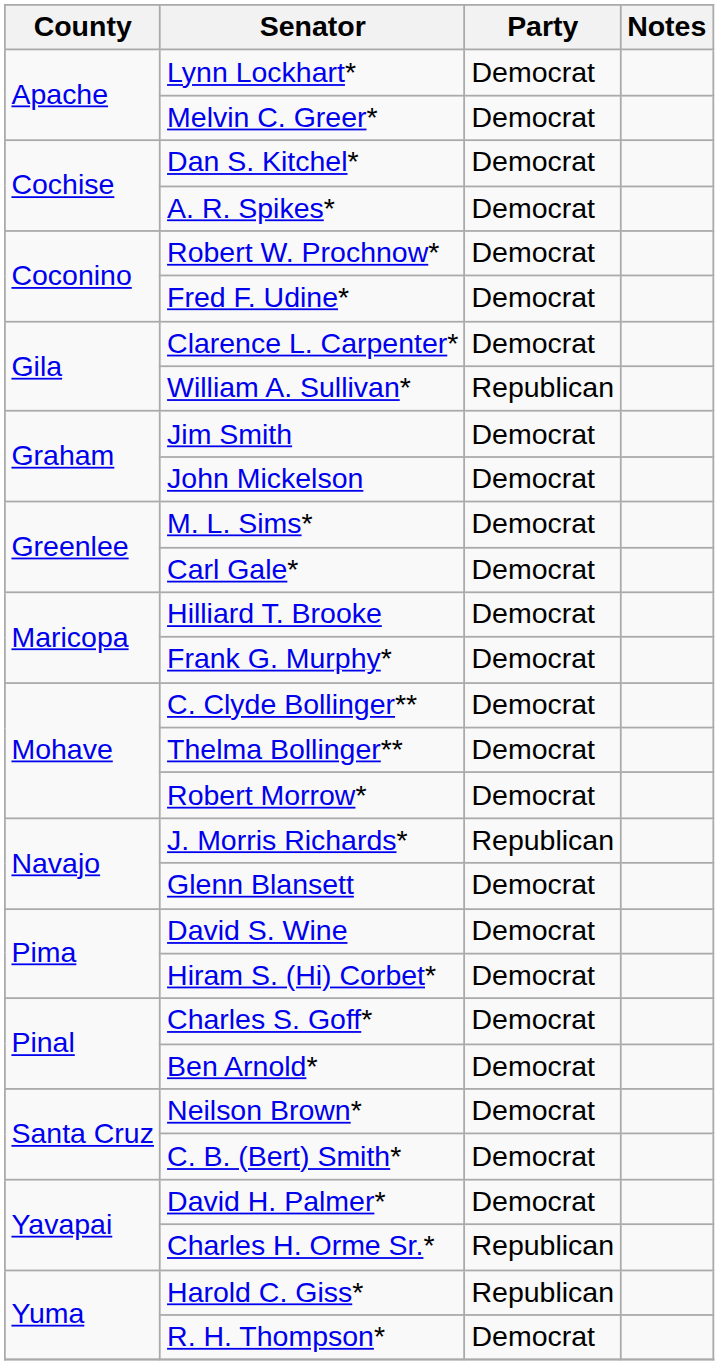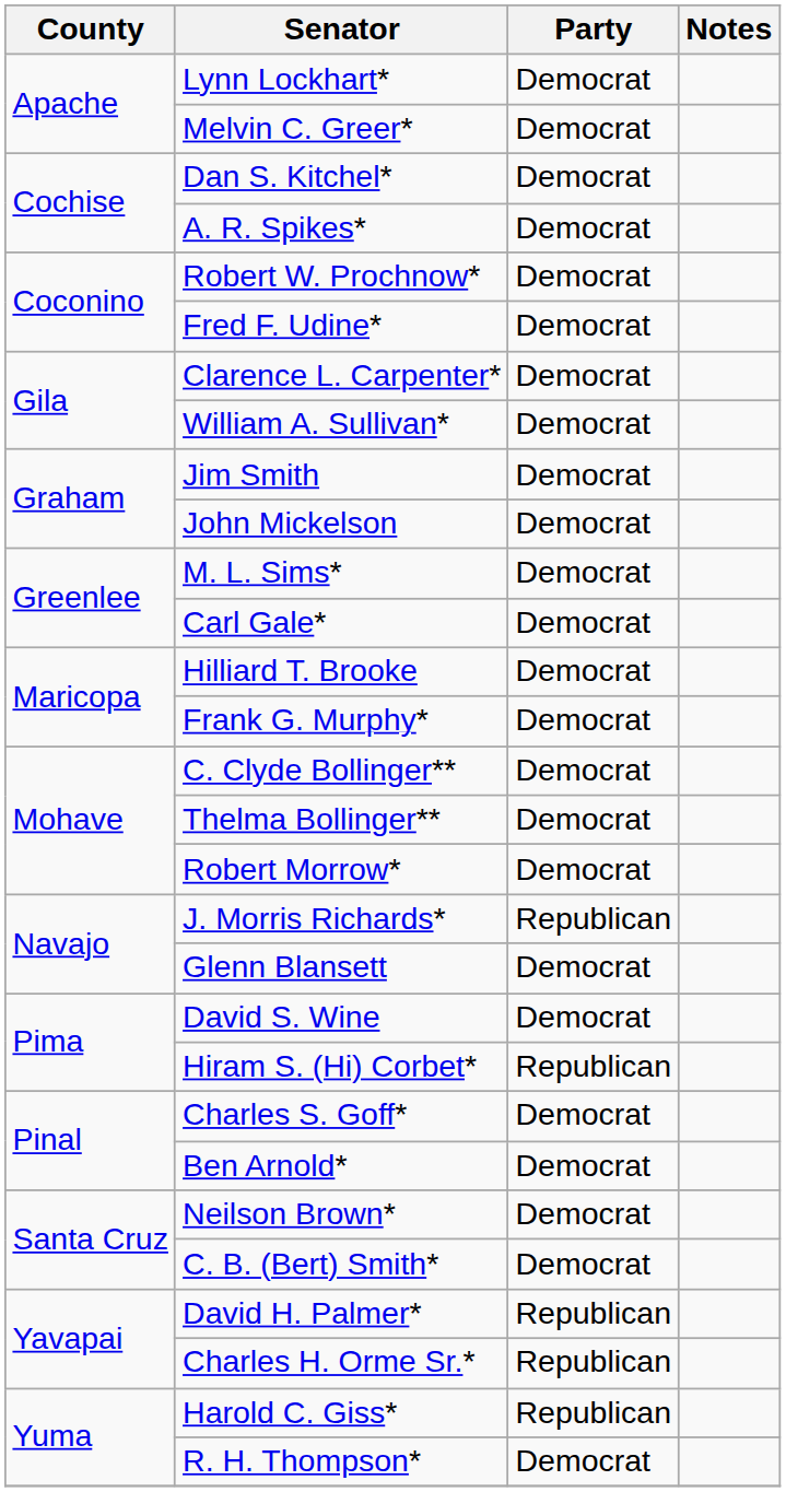William A. Sullivan* | Party: Republican -> Democrat
Hiram S. (Hi) Corbet* | Party: Democrat -> Republican
David H. Palmer* | Party: Democrat -> Republican
